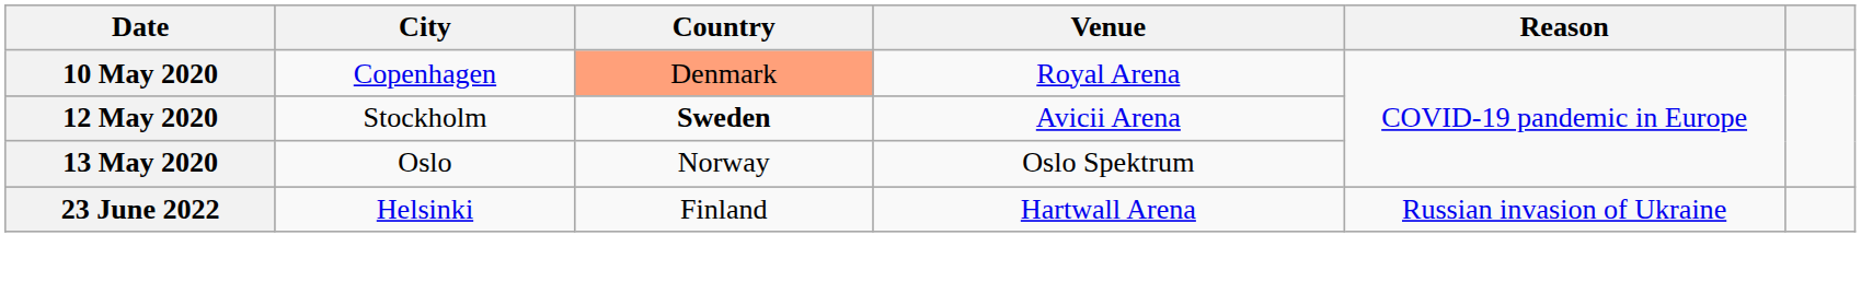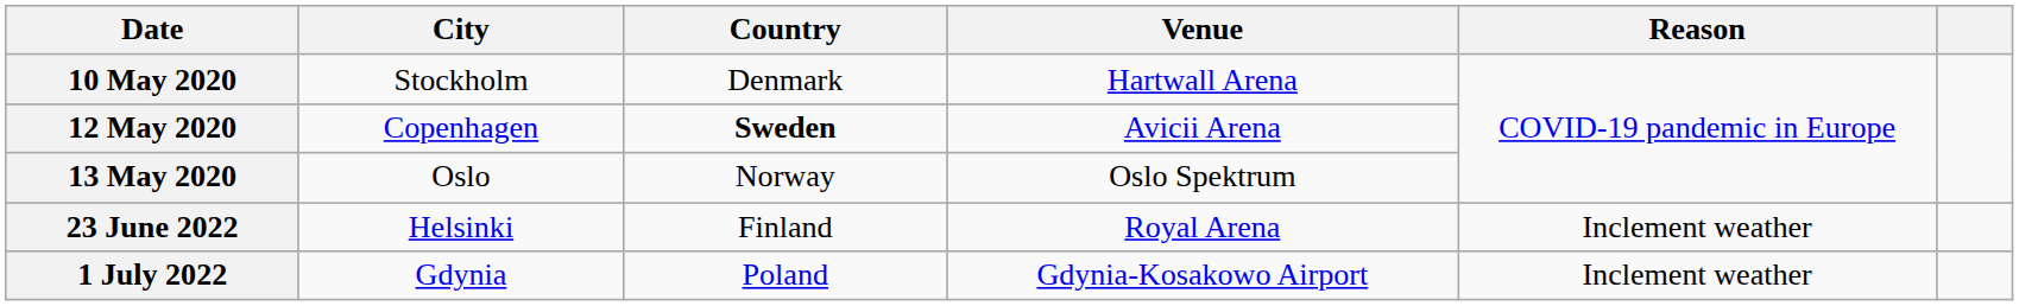10 May 2020 | City: Copenhagen -> Stockholm
10 May 2020 | Country: lightsalmon background -> no background
10 May 2020 | Venue: Royal Arena -> Hartwall Arena
12 May 2020 | City: Stockholm -> Copenhagen
23 June 2022 | Venue: Hartwall Arena -> Royal Arena
23 June 2022 | Reason: Russian invasion of Ukraine -> Inclement weather
+ row: 1 July 2022 | Gdynia | Poland | Gdynia-Kosakowo Airport | Inclement weather
